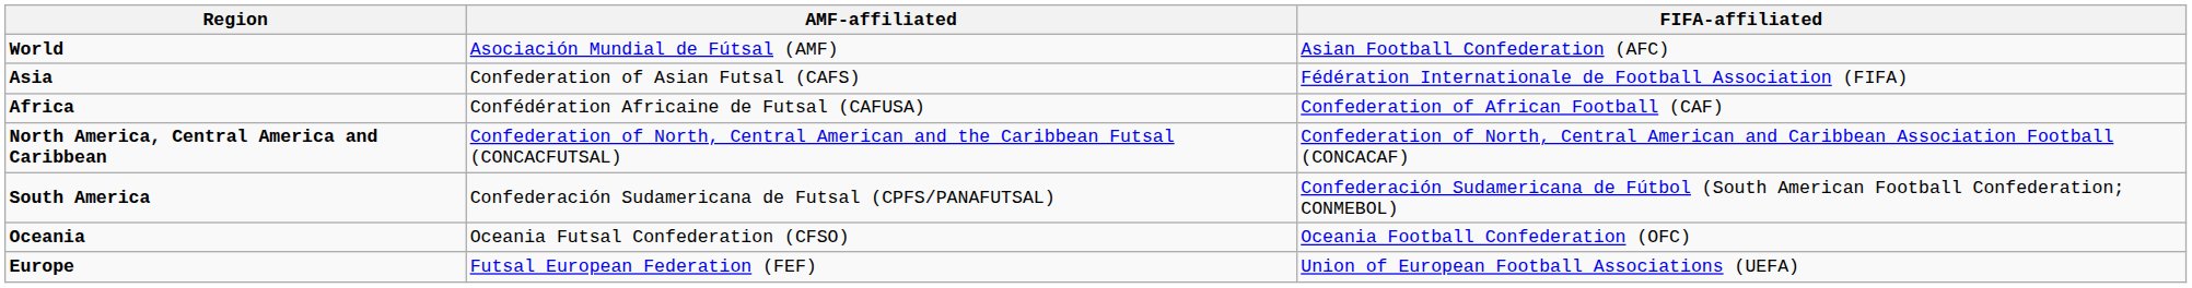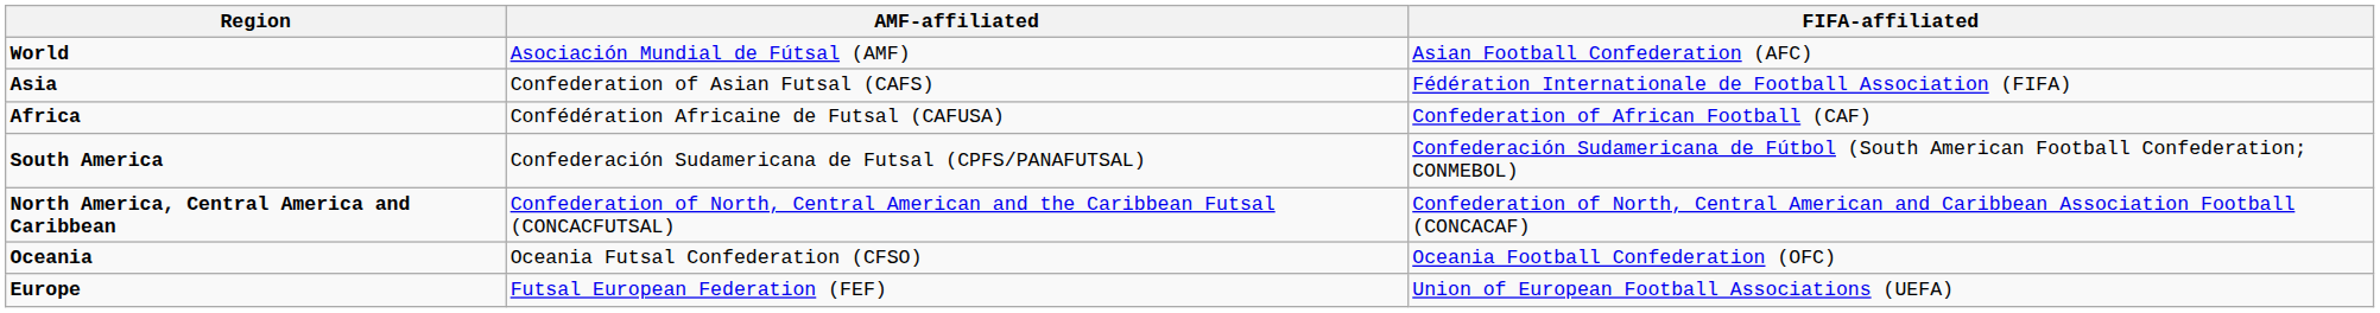rows swapped: North America, Central America and Caribbean <-> South America
